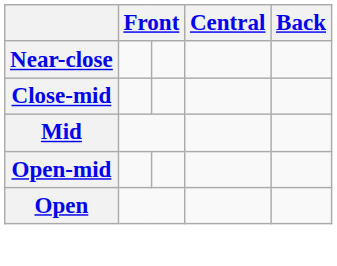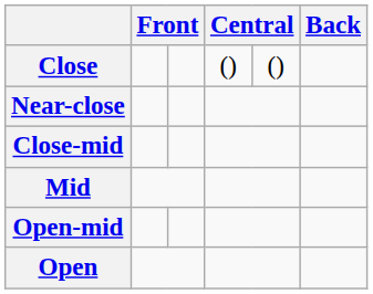+ row: Close | () | ()
